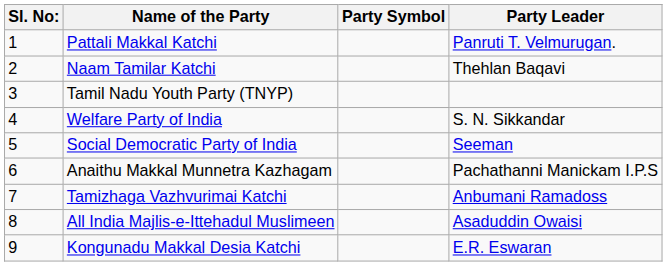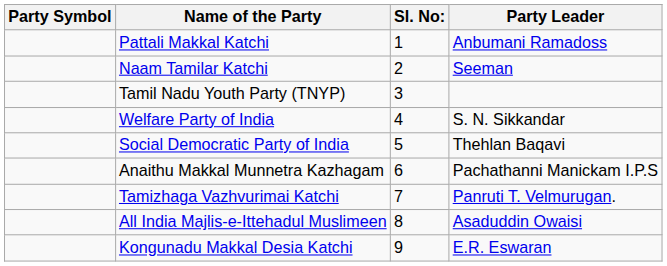columns swapped: Sl. No: <-> Party Symbol
Pattali Makkal Katchi | Party Leader: Panruti T. Velmurugan. -> Anbumani Ramadoss
Naam Tamilar Katchi | Party Leader: Thehlan Baqavi -> Seeman
Social Democratic Party of India | Party Leader: Seeman -> Thehlan Baqavi
Tamizhaga Vazhvurimai Katchi | Party Leader: Anbumani Ramadoss -> Panruti T. Velmurugan.
